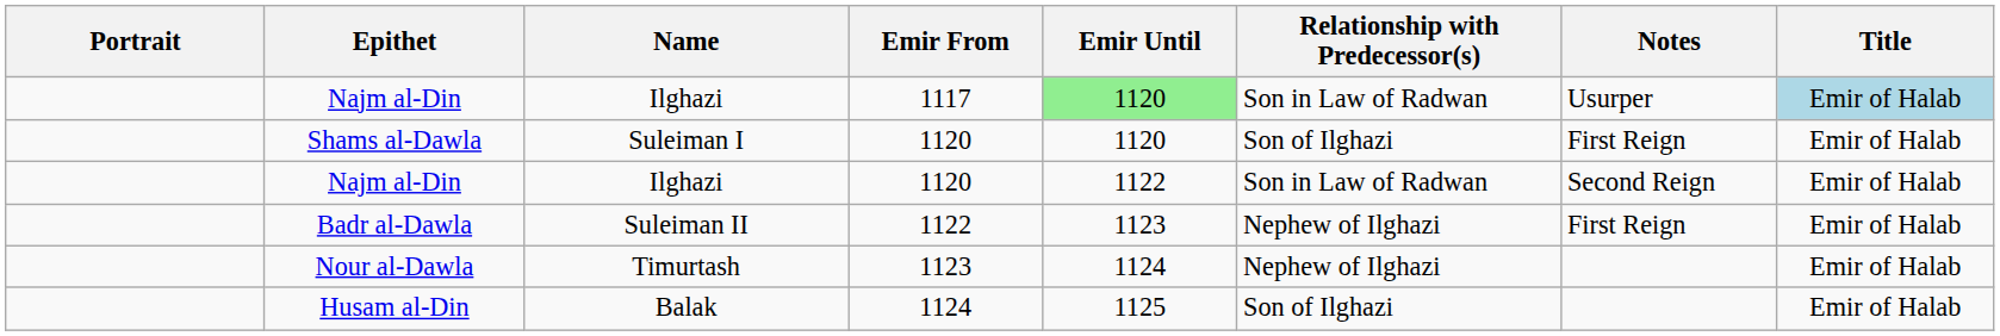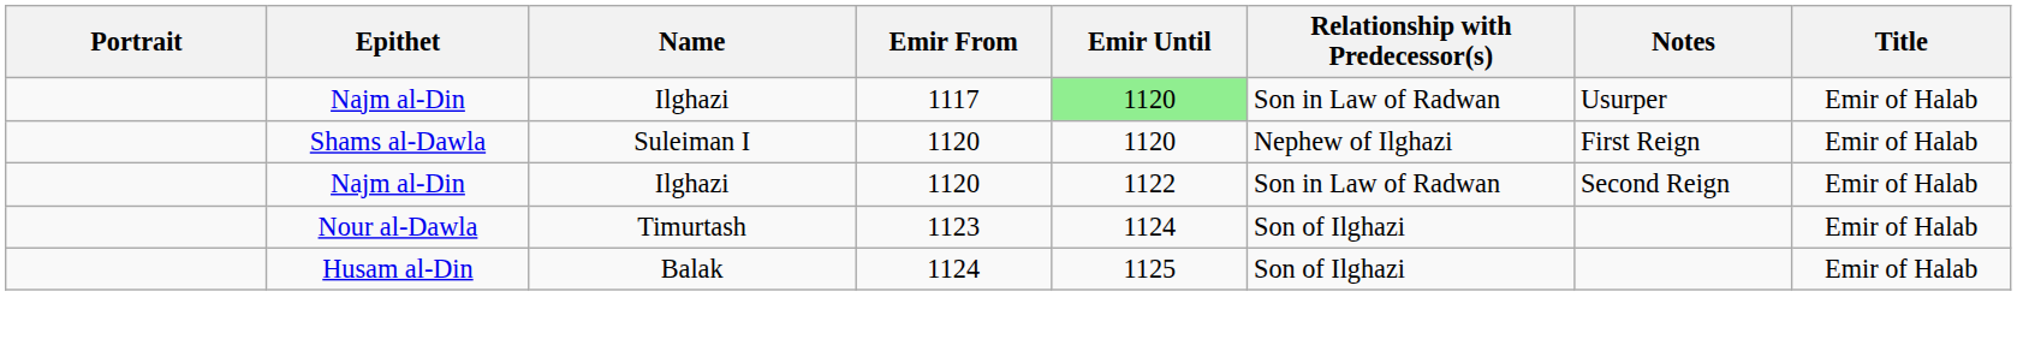Najm al-Din / 1117 | Title: lightblue background -> no background
Shams al-Dawla | Relationship with Predecessor(s): Son of Ilghazi -> Nephew of Ilghazi
- row: Badr al-Dawla | Suleiman II | 1122 | 1123 | Nephew of Ilghazi | First Reign | Emir of Halab
Nour al-Dawla | Relationship with Predecessor(s): Nephew of Ilghazi -> Son of Ilghazi
